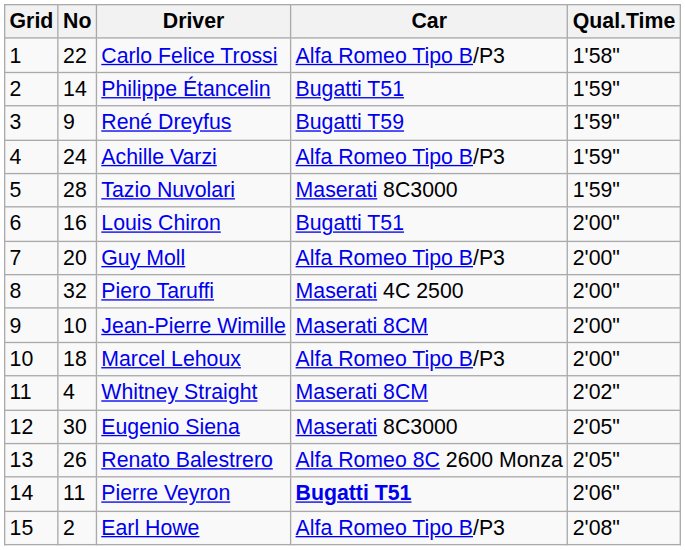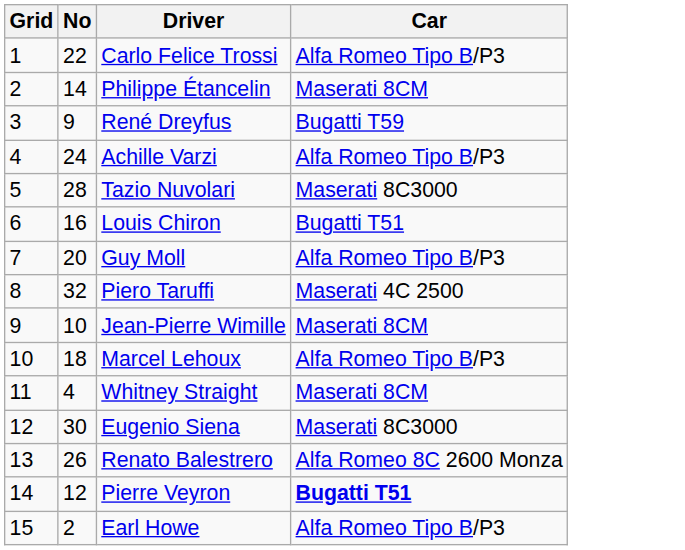- column: Qual.Time | 1'58" | 1'59" | 1'59" | 1'59" | 1'59" | 2'00" | 2'00" | 2'00" | 2'00" | 2'00" | 2'02" | 2'05" | 2'05" | 2'06" | 2'08"
Philippe Étancelin | Car: Bugatti T51 -> Maserati 8CM
Pierre Veyron | No: 11 -> 12
